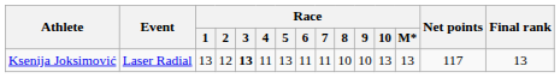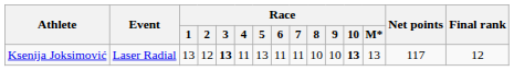Ksenija Joksimović | Race / 10: normal -> bold
Ksenija Joksimović | Final rank: 13 -> 12
